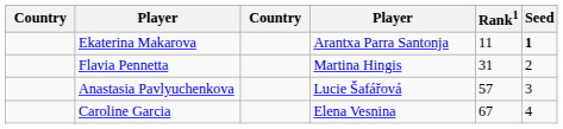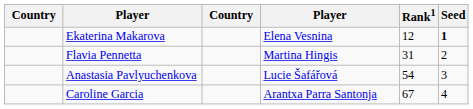Ekaterina Makarova | column 4: Arantxa Parra Santonja -> Elena Vesnina
Ekaterina Makarova | Rank1: 11 -> 12
Anastasia Pavlyuchenkova | Rank1: 57 -> 54
Caroline Garcia | column 4: Elena Vesnina -> Arantxa Parra Santonja
